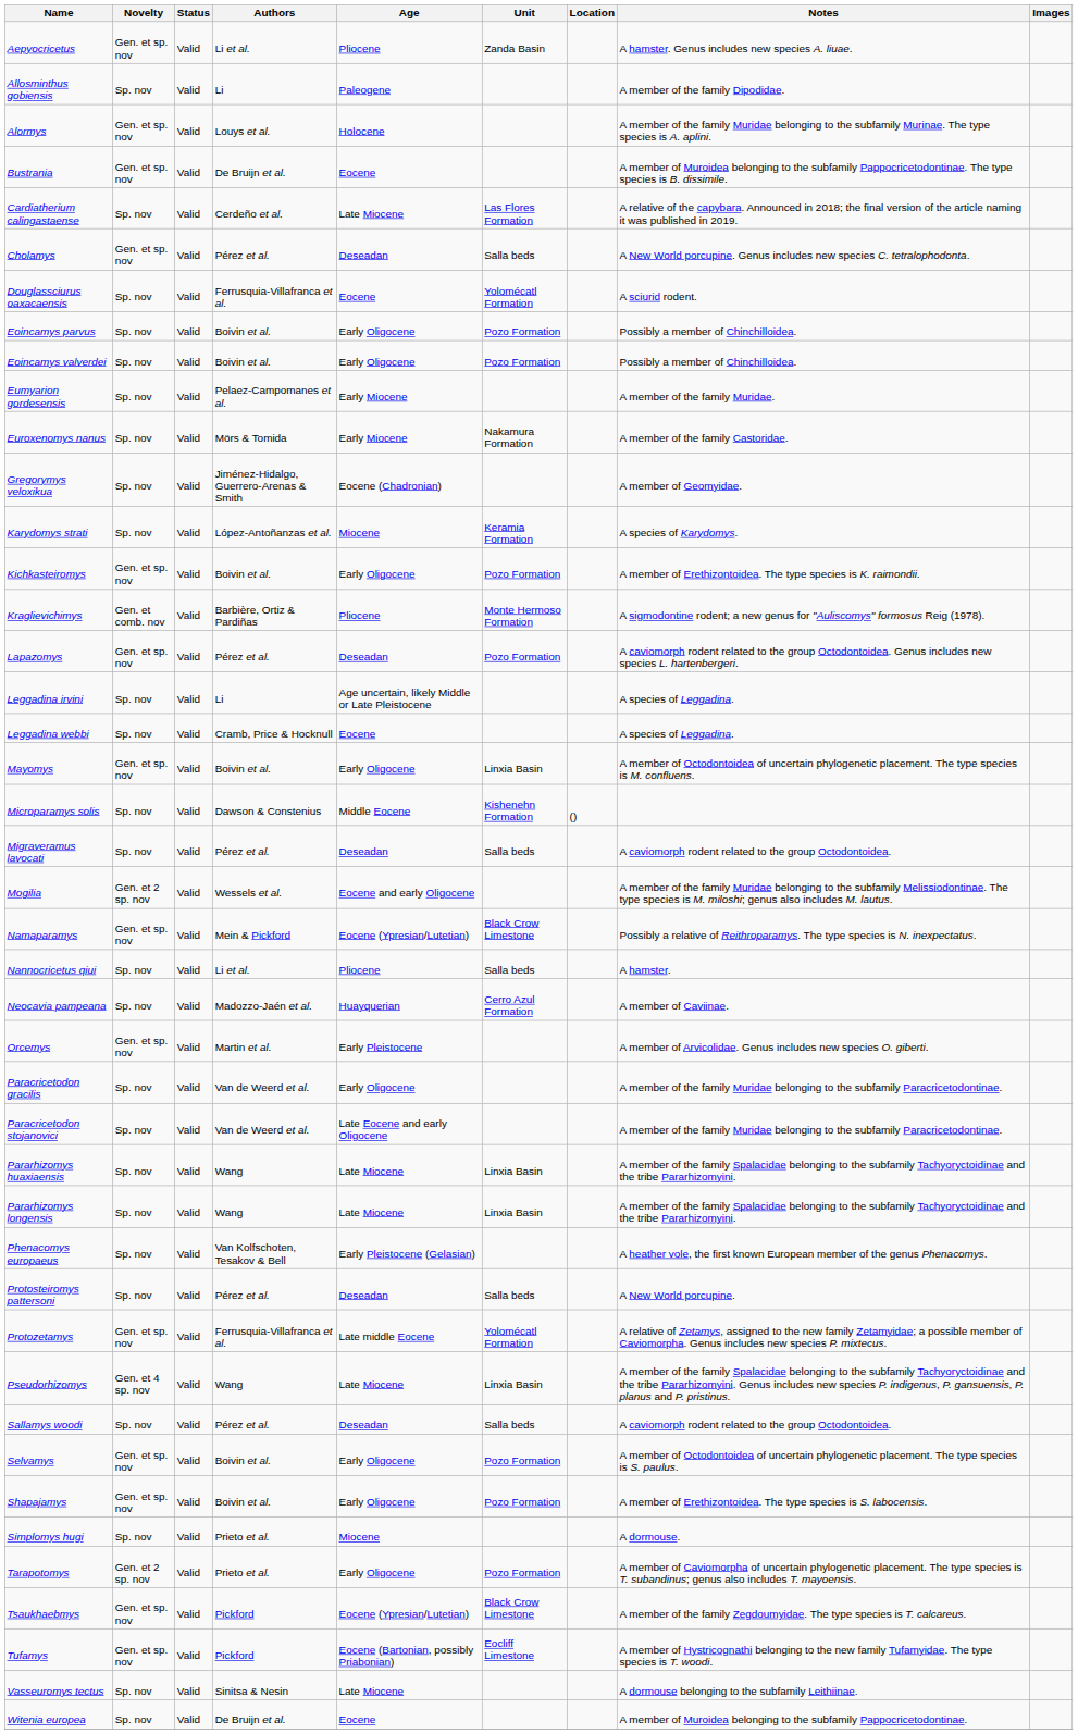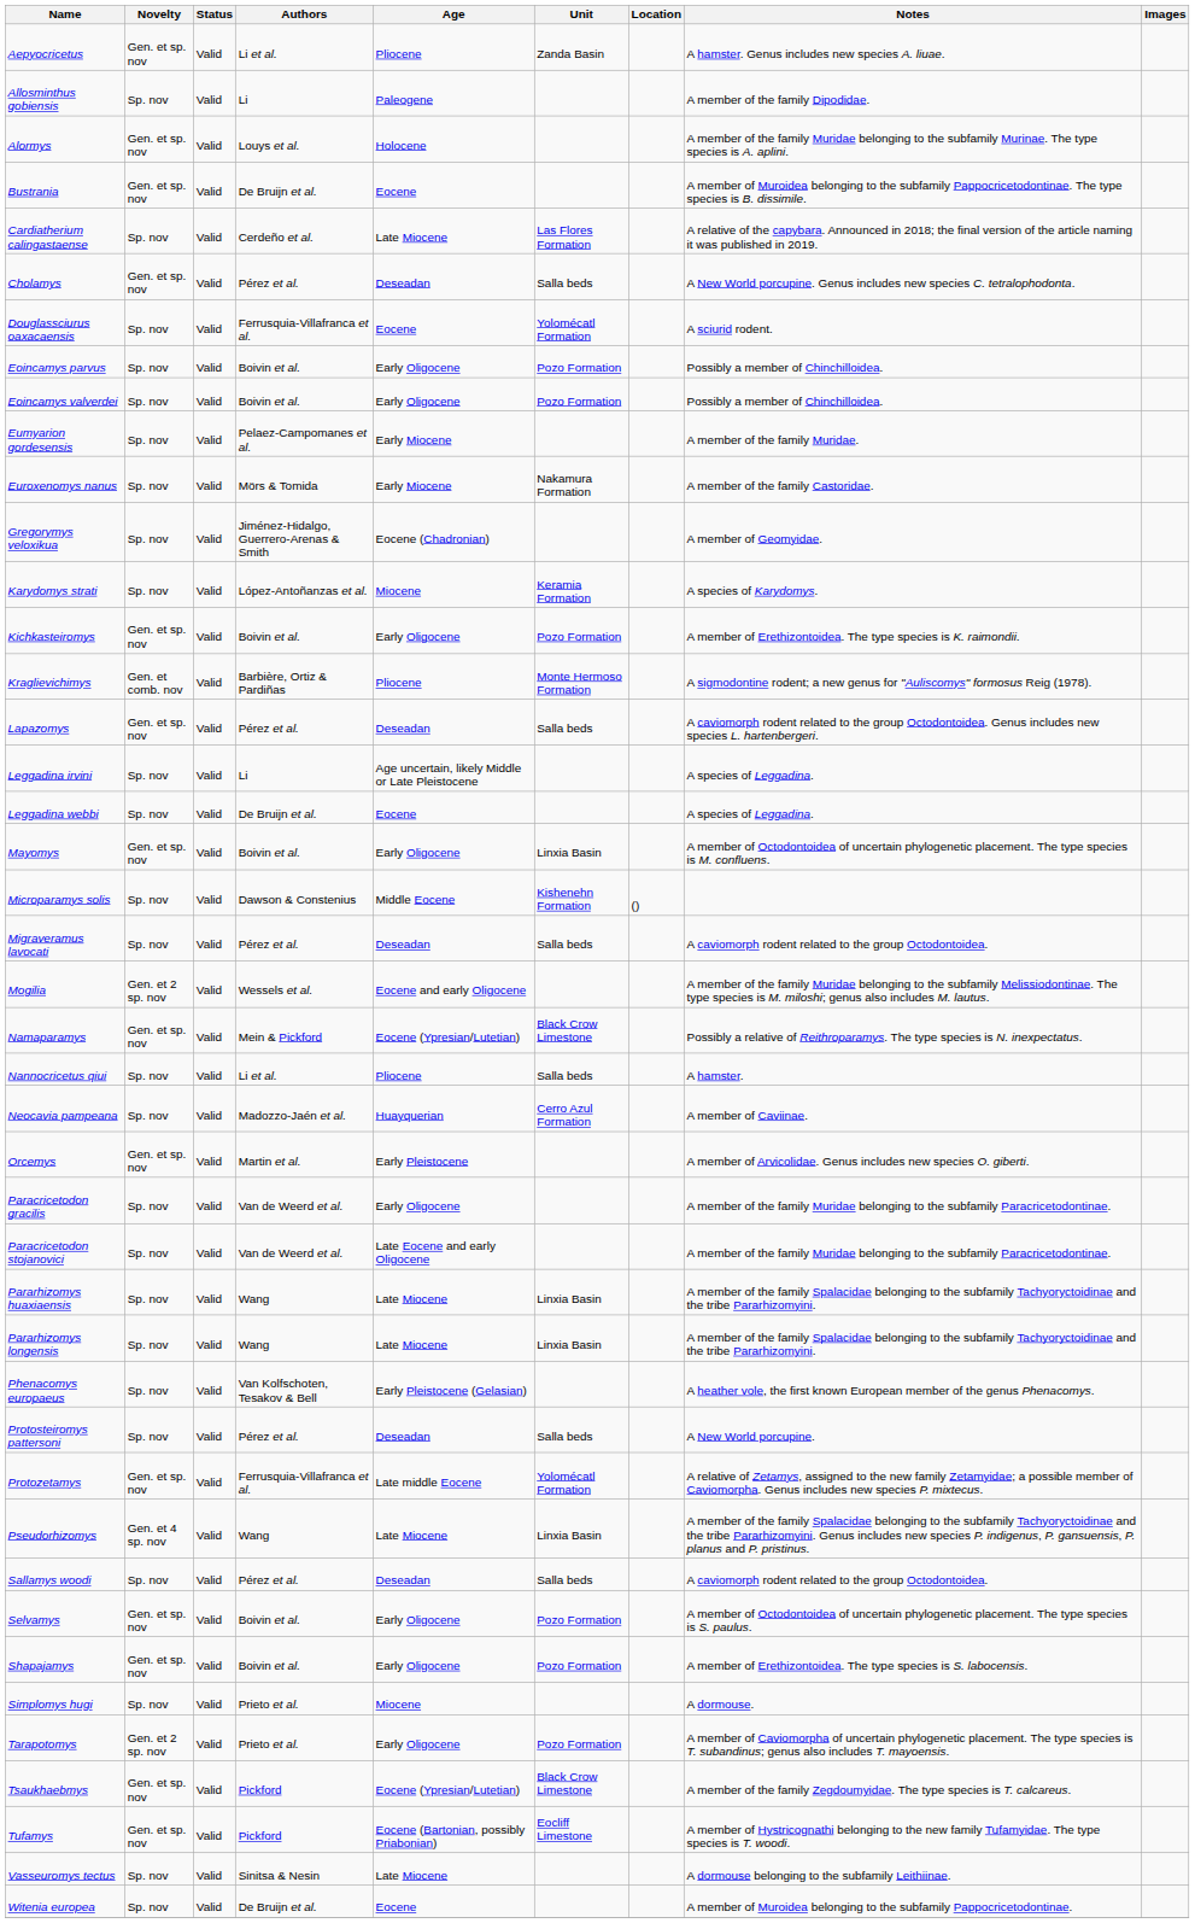Lapazomys | Unit: Pozo Formation -> Salla beds
Leggadina webbi | Authors: Cramb, Price & Hocknull -> De Bruijn et al.
